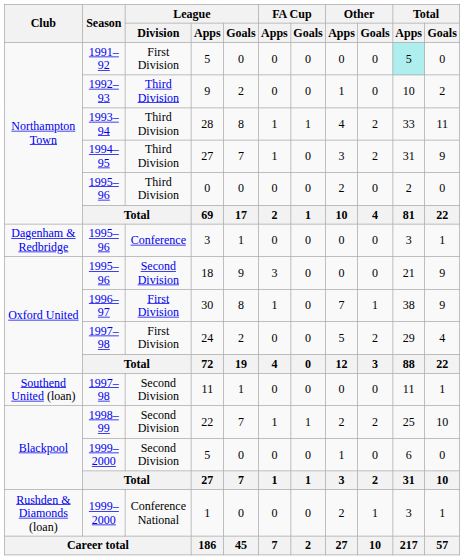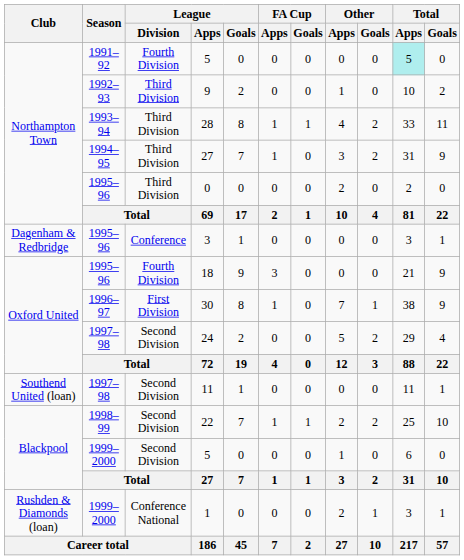1991–92 / 5 | League / Division: First Division -> Fourth Division
18 | League / Division: Second Division -> Fourth Division
24 | League / Division: First Division -> Second Division
